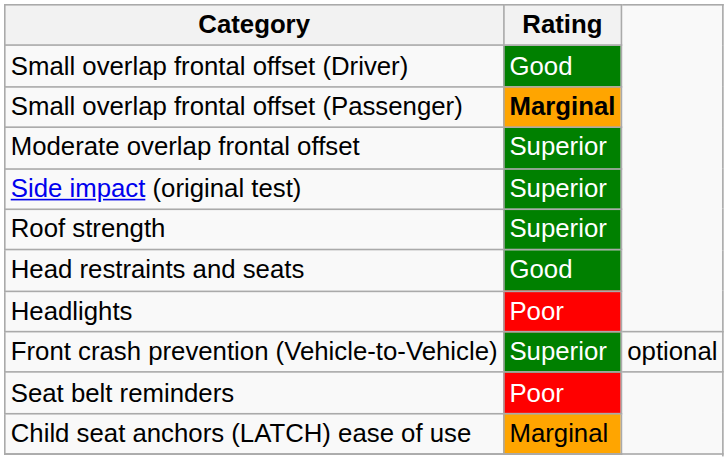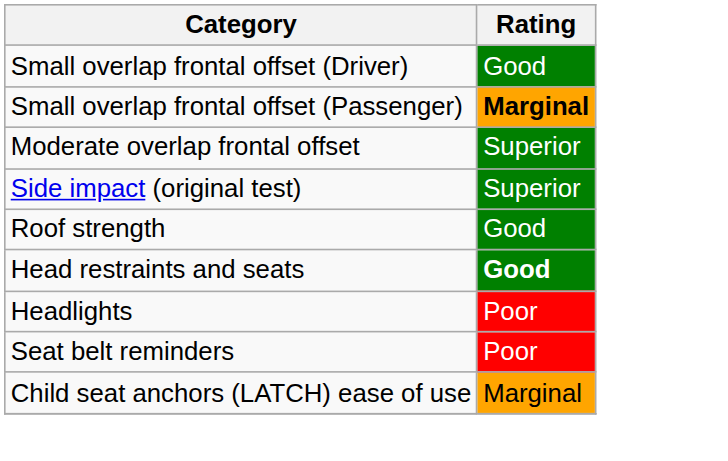Roof strength | Rating: Superior -> Good
Head restraints and seats | Rating: normal -> bold
- row: Front crash prevention (Vehicle-to-Vehicle) | Superior | optional
